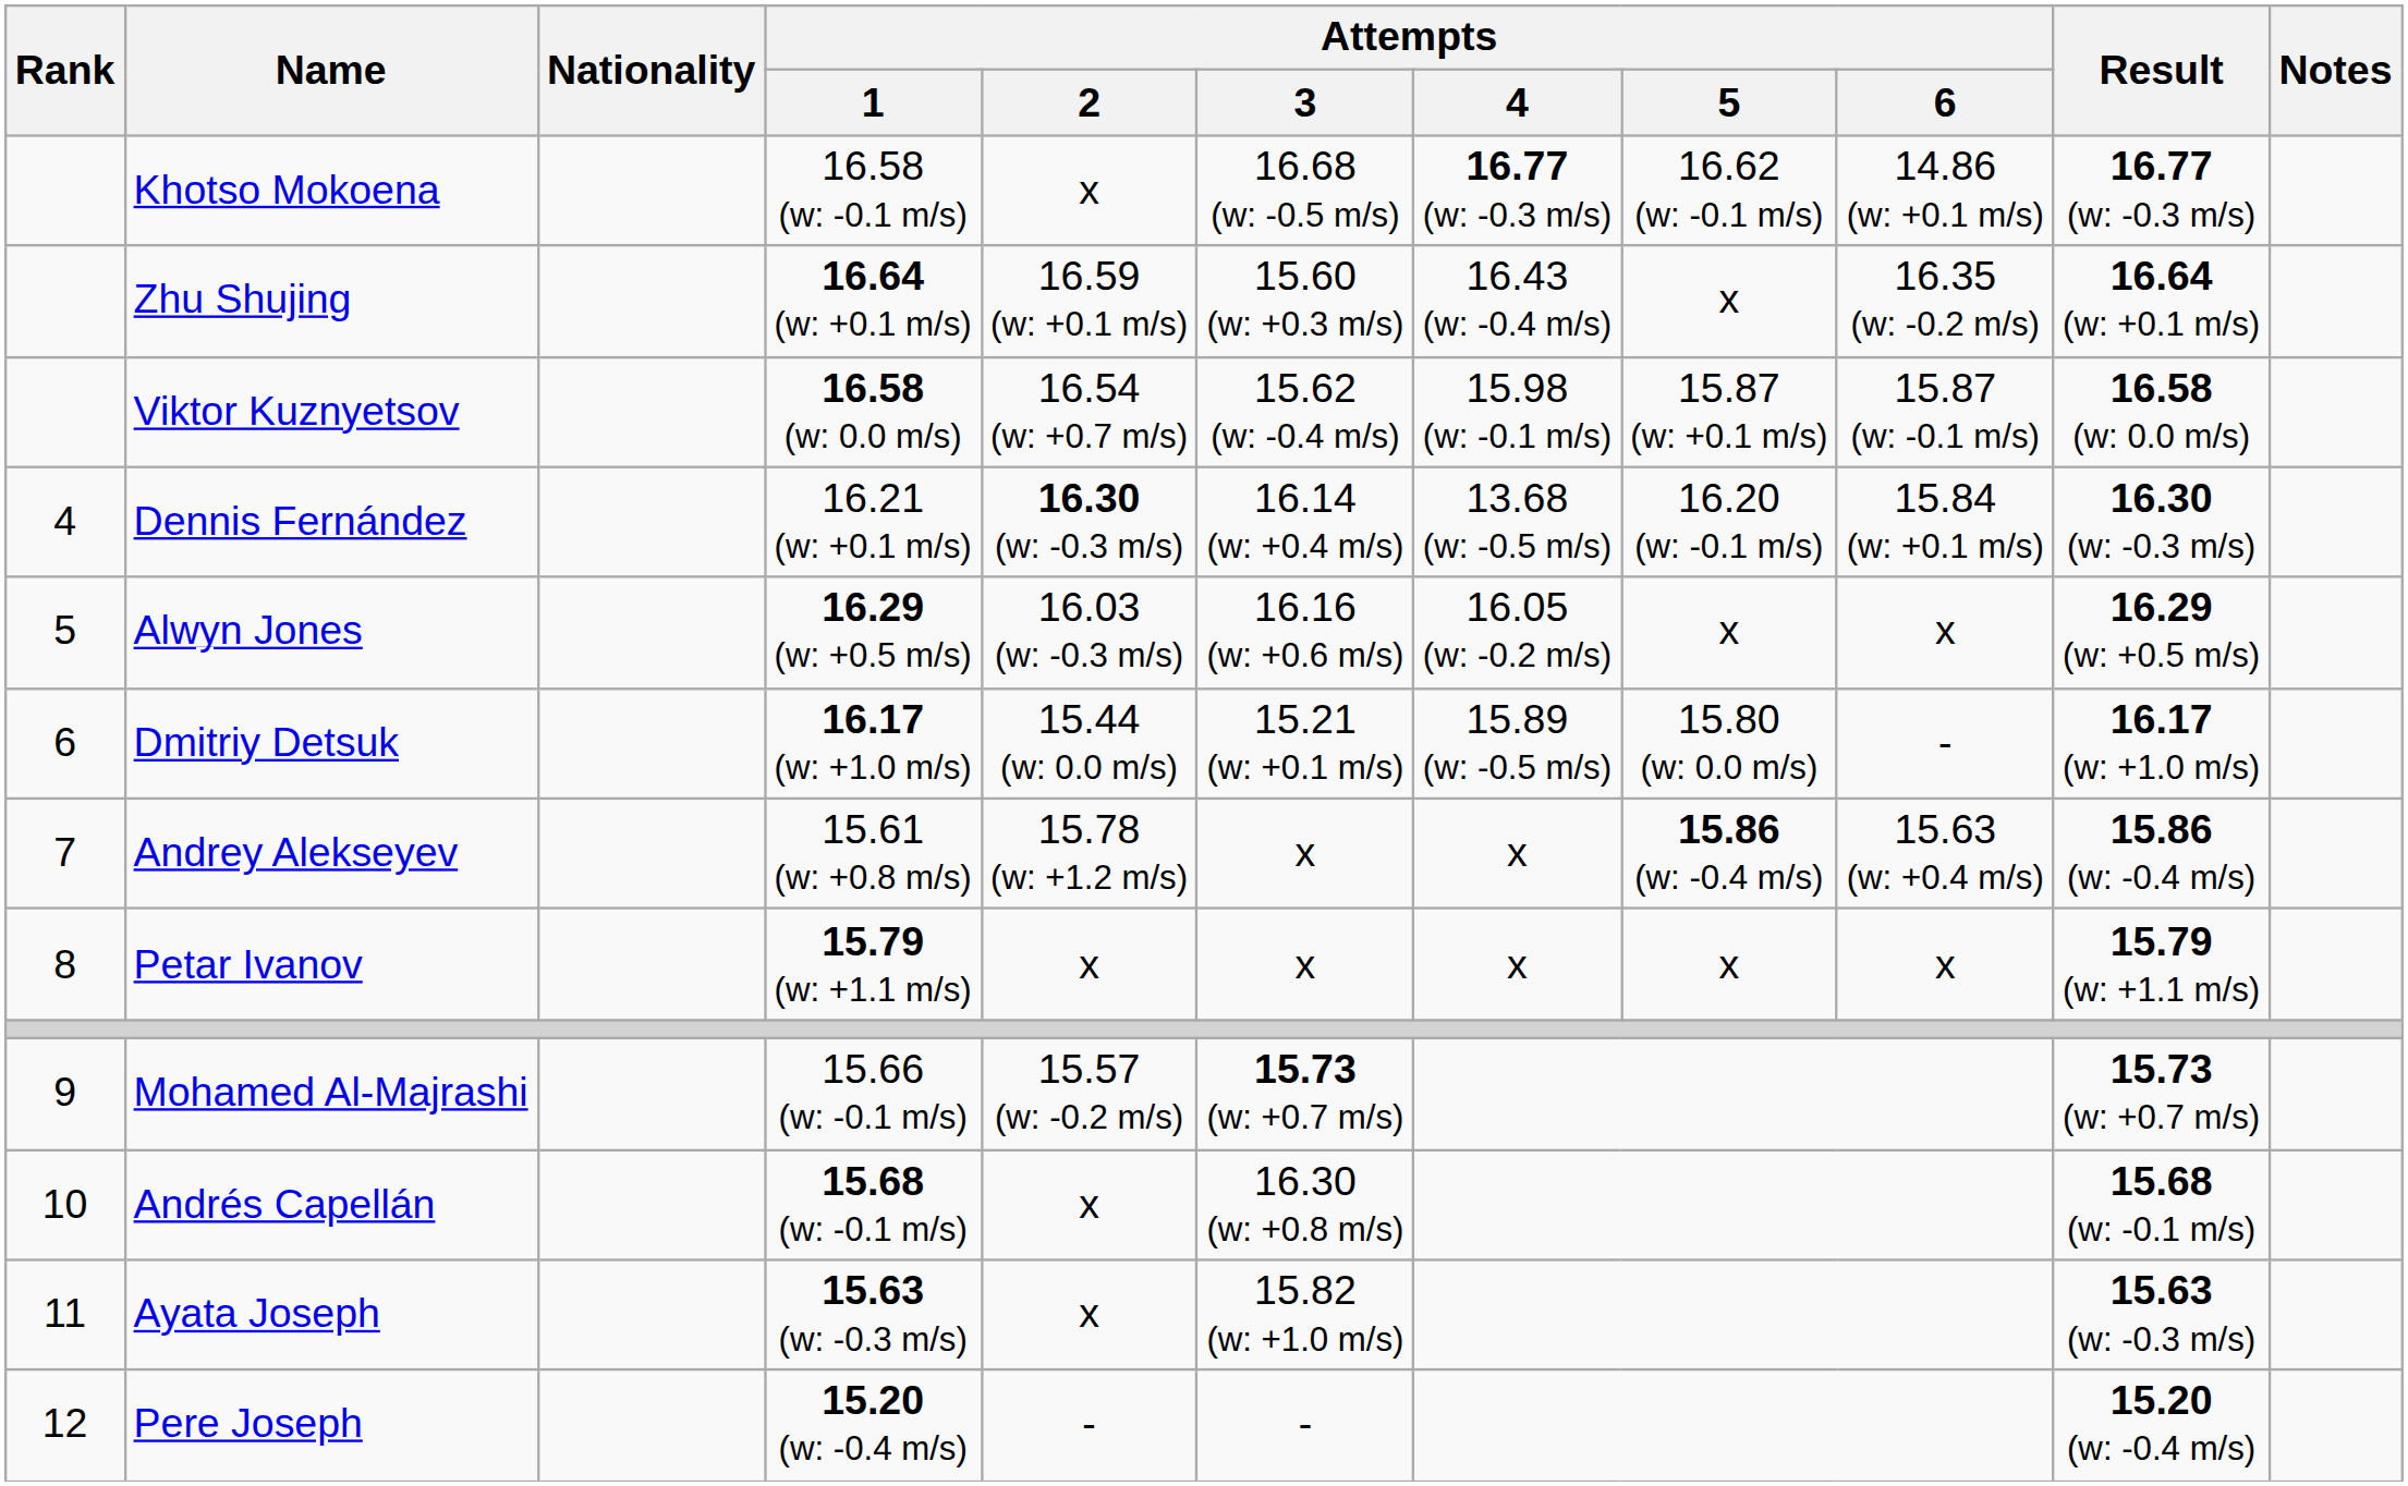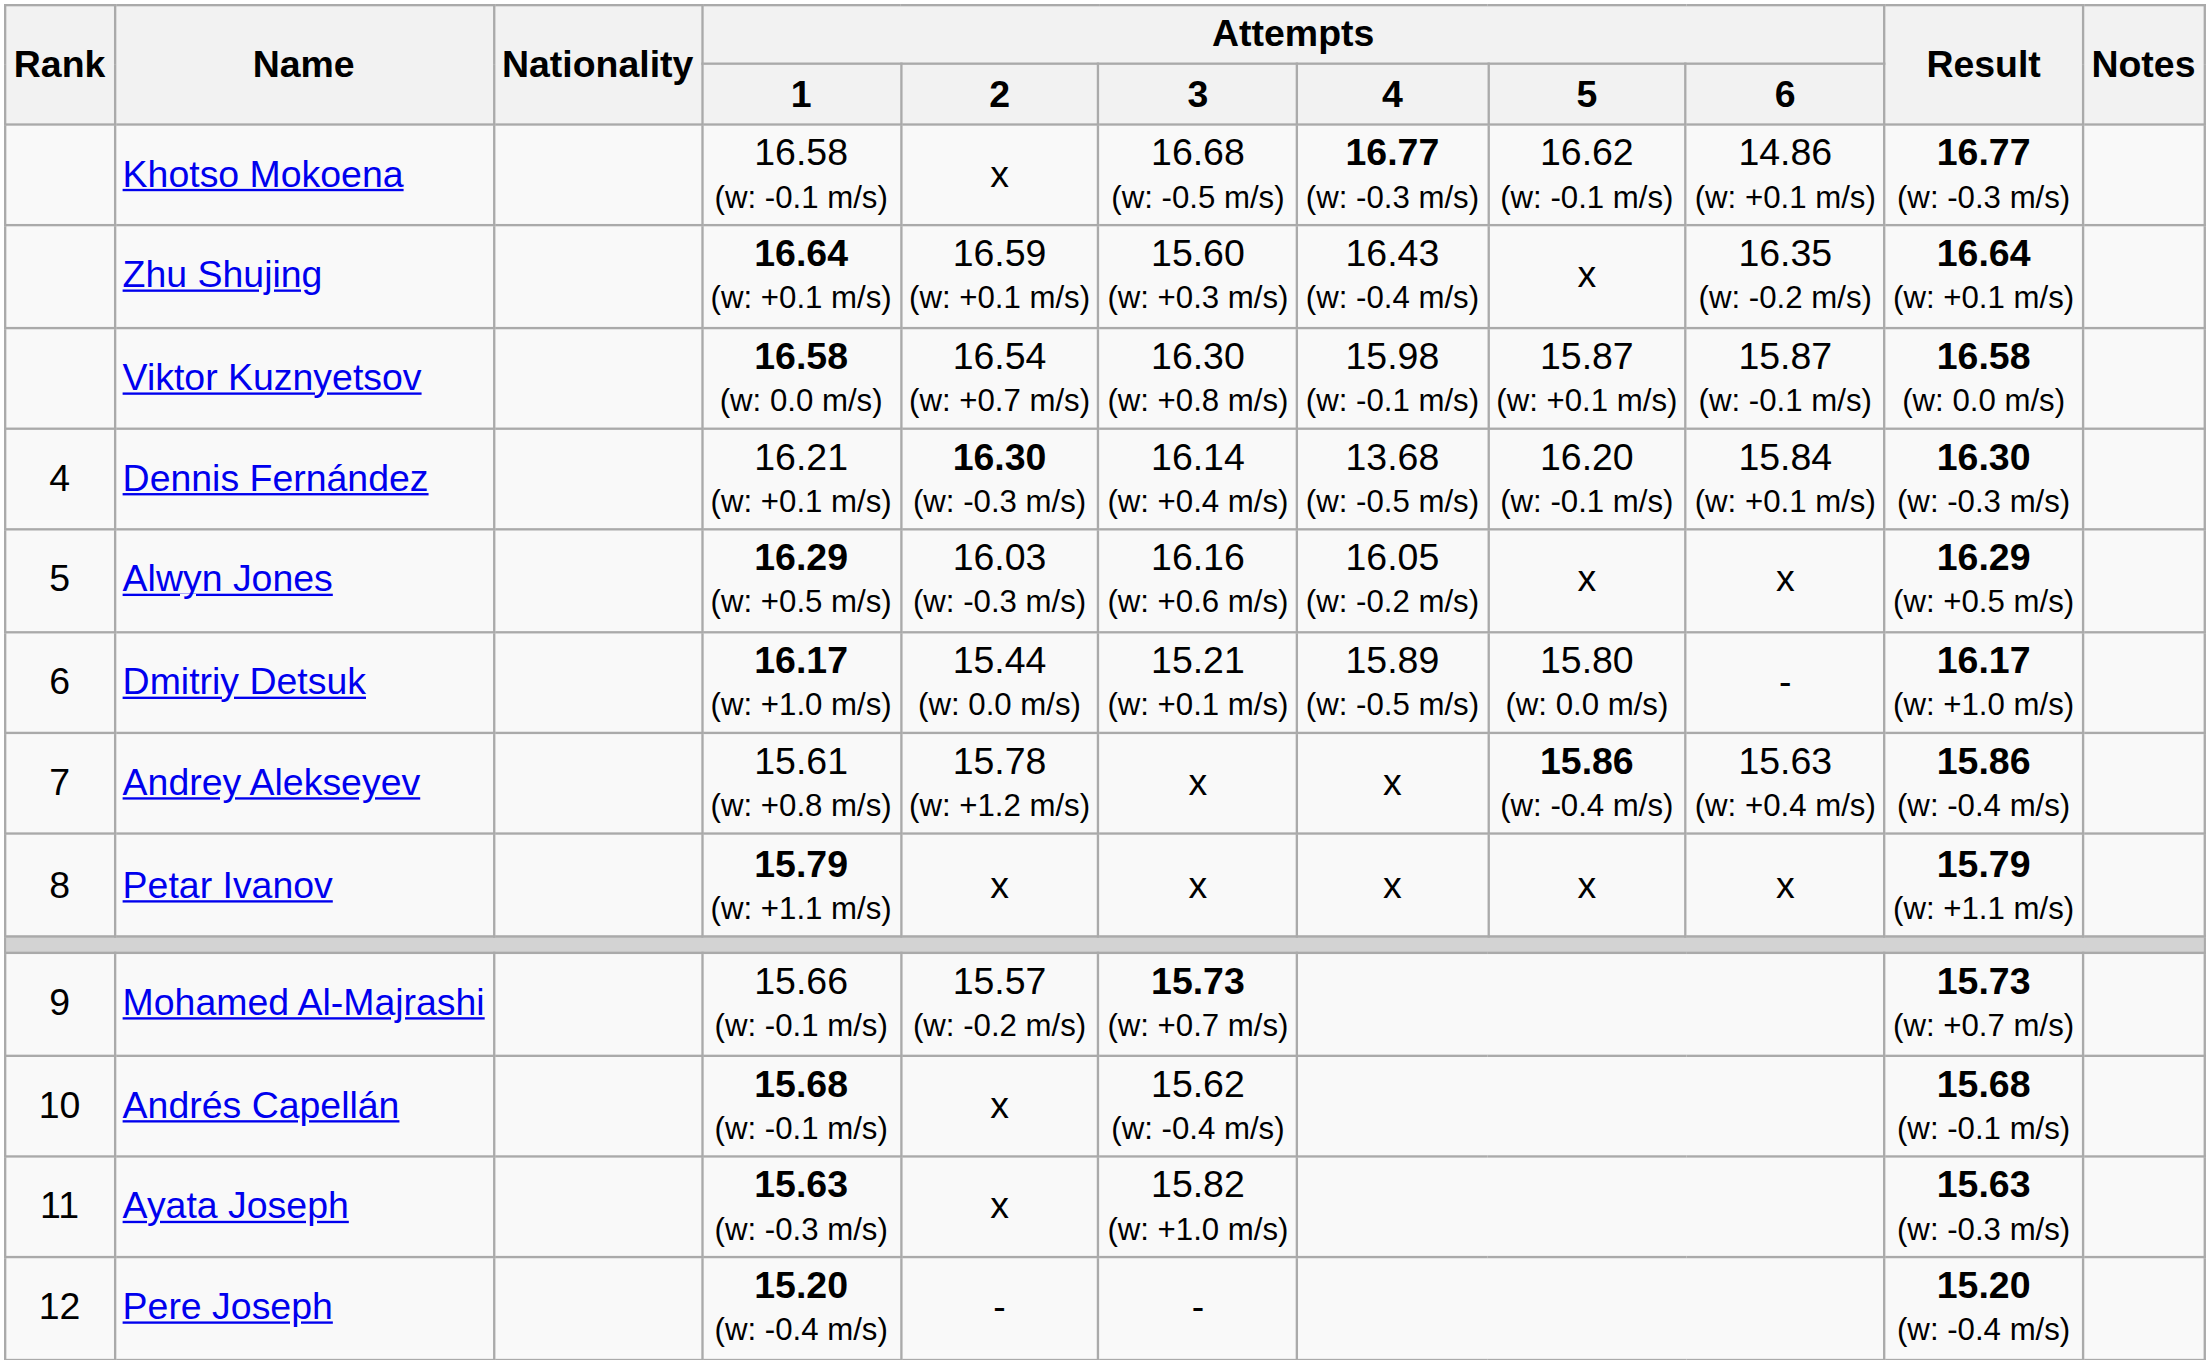Viktor Kuznyetsov | Attempts / 3: 15.62 (w: -0.4 m/s) -> 16.30 (w: +0.8 m/s)
Andrés Capellán | Attempts / 3: 16.30 (w: +0.8 m/s) -> 15.62 (w: -0.4 m/s)
